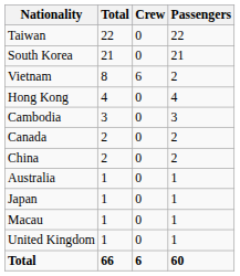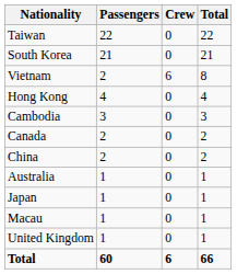columns swapped: Passengers <-> Total
